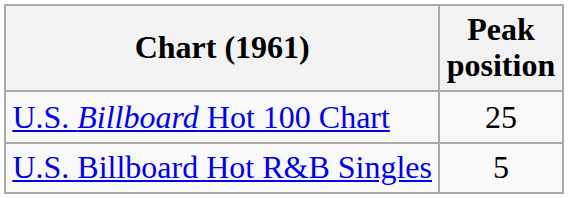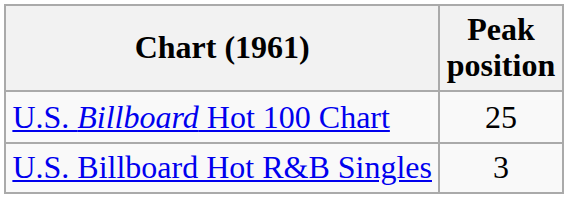U.S. Billboard Hot R&B Singles | Peak position: 5 -> 3
